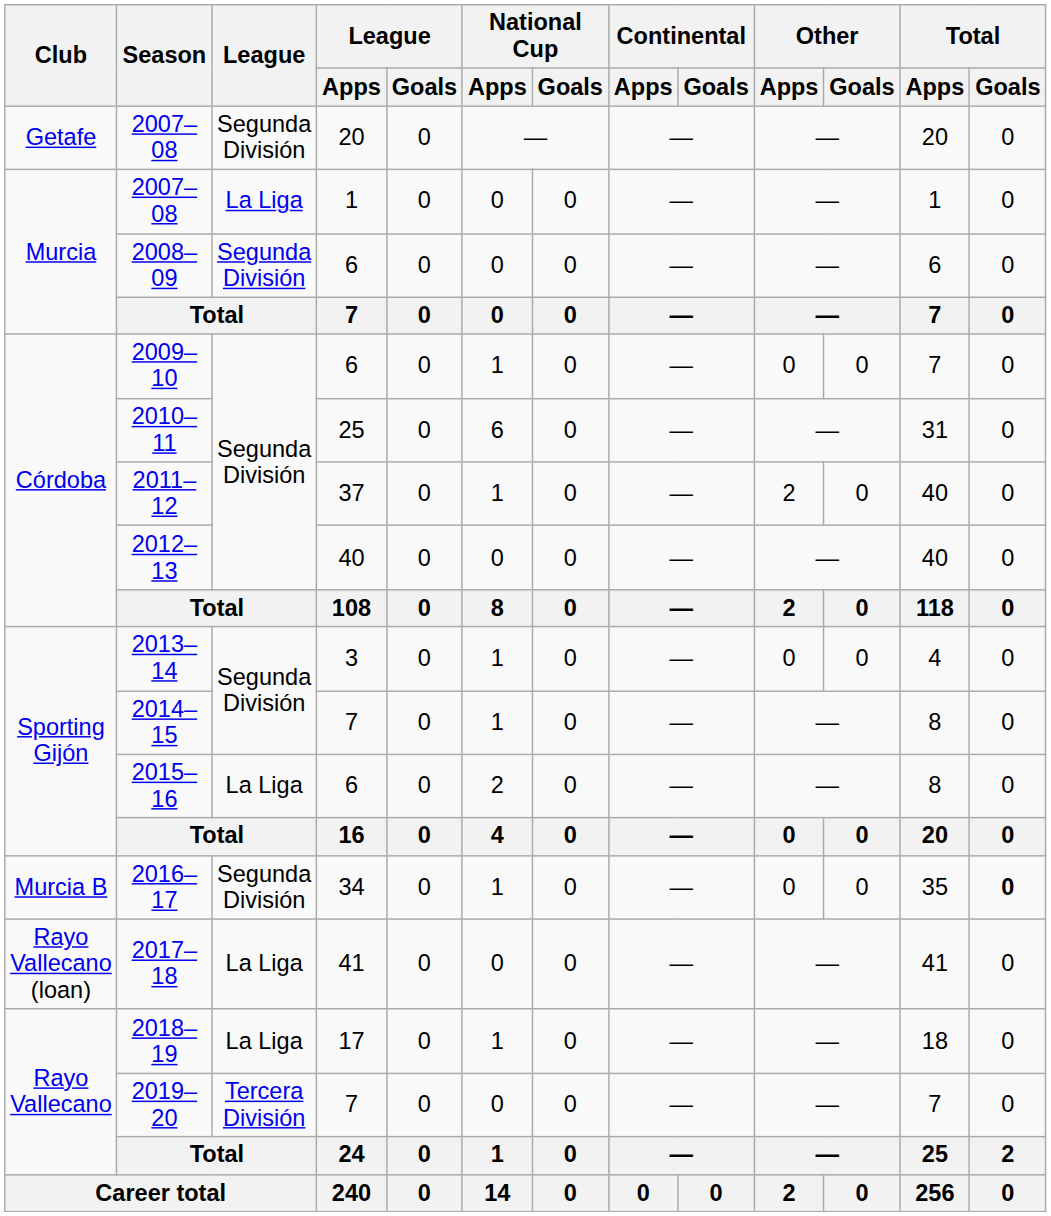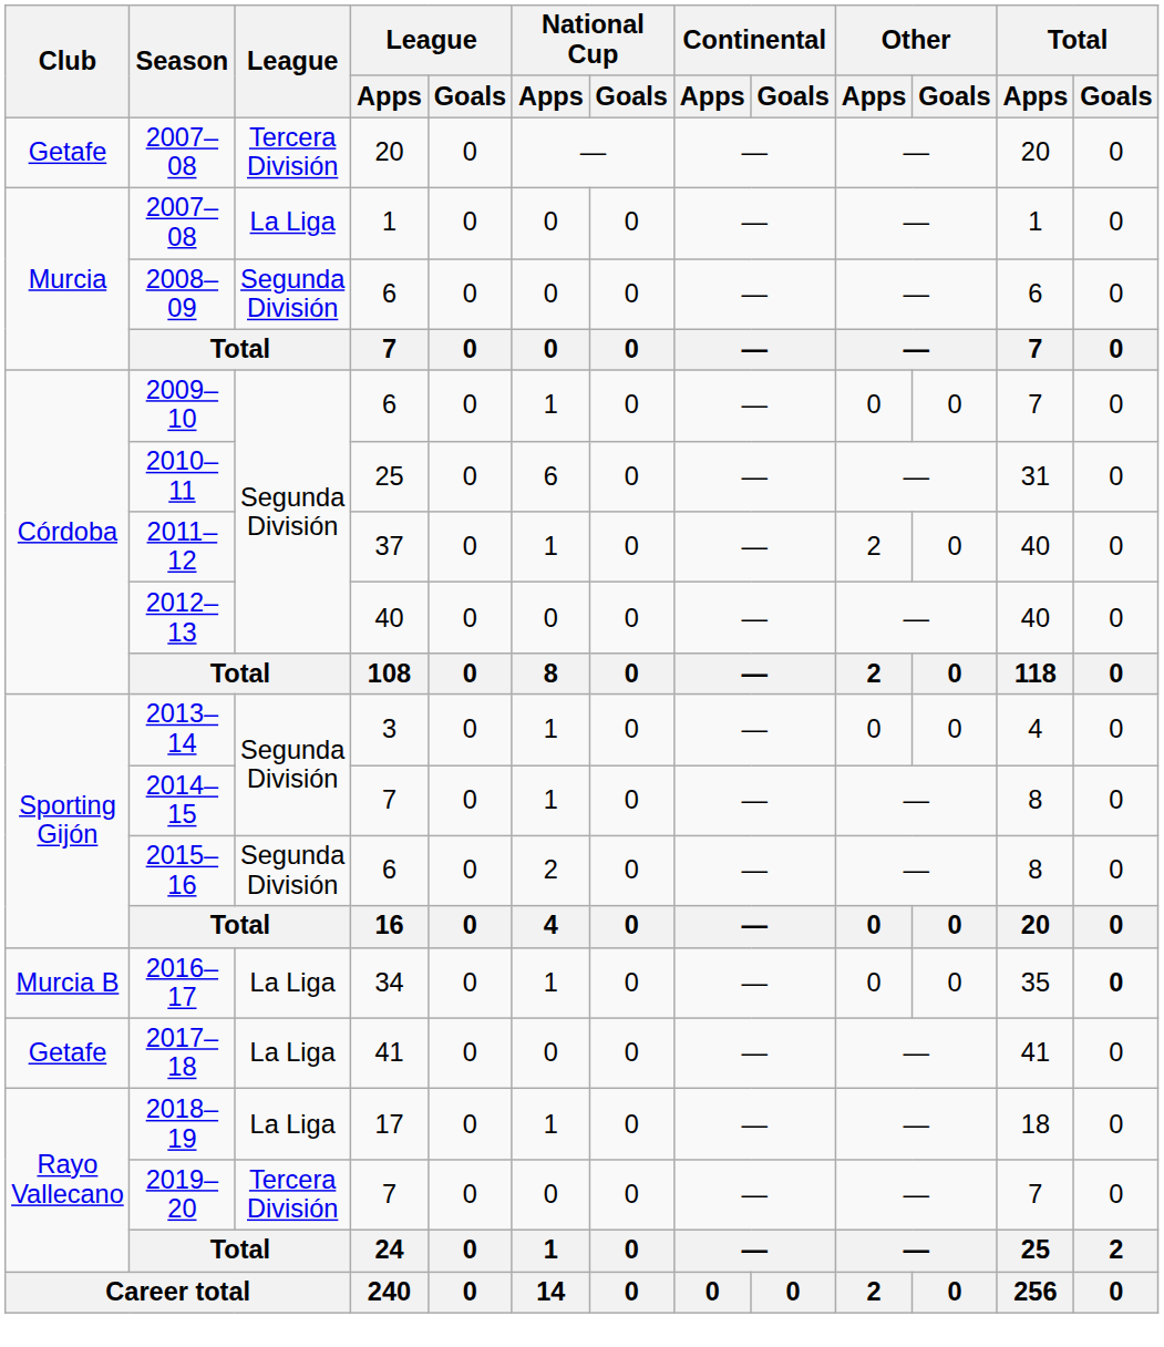2007–08 / 20 | League: Segunda División -> Tercera División
2015–16 | League: La Liga -> Segunda División
2016–17 | League: Segunda División -> La Liga
2017–18 | Club: Rayo Vallecano (loan) -> Getafe
